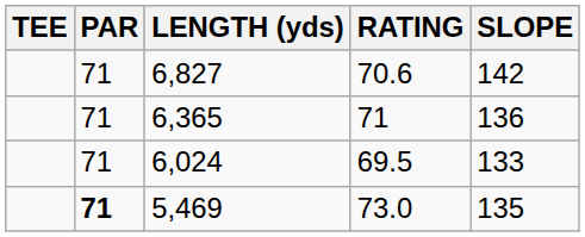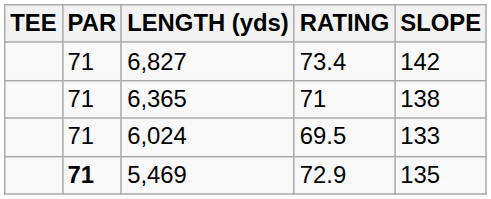6,827 | RATING: 70.6 -> 73.4
6,365 | SLOPE: 136 -> 138
5,469 | RATING: 73.0 -> 72.9
